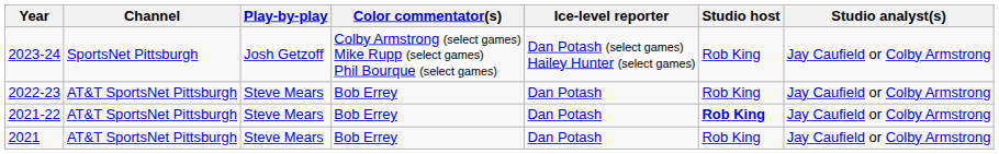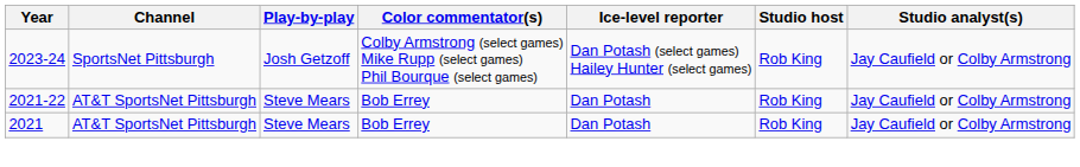- row: 2022-23 | AT&T SportsNet Pittsburgh | Steve Mears | Bob Errey | Dan Potash | Rob King | Jay Caufield or Colby Armstrong
2021-22 | Studio host: bold -> normal
